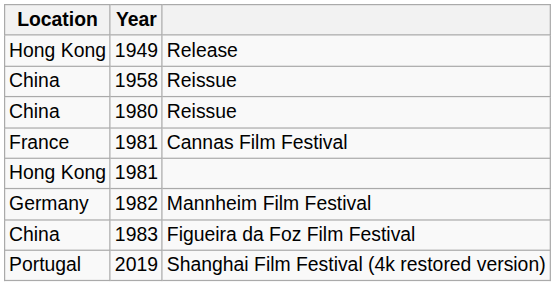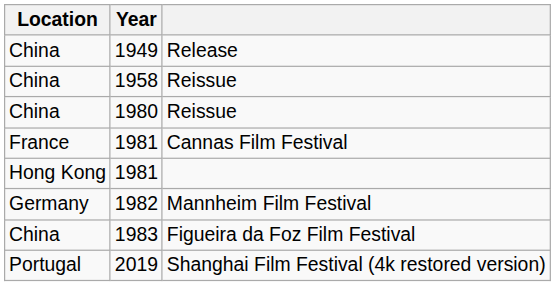1949 | Location: Hong Kong -> China
